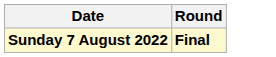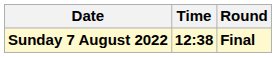+ column: Time | 12:38
